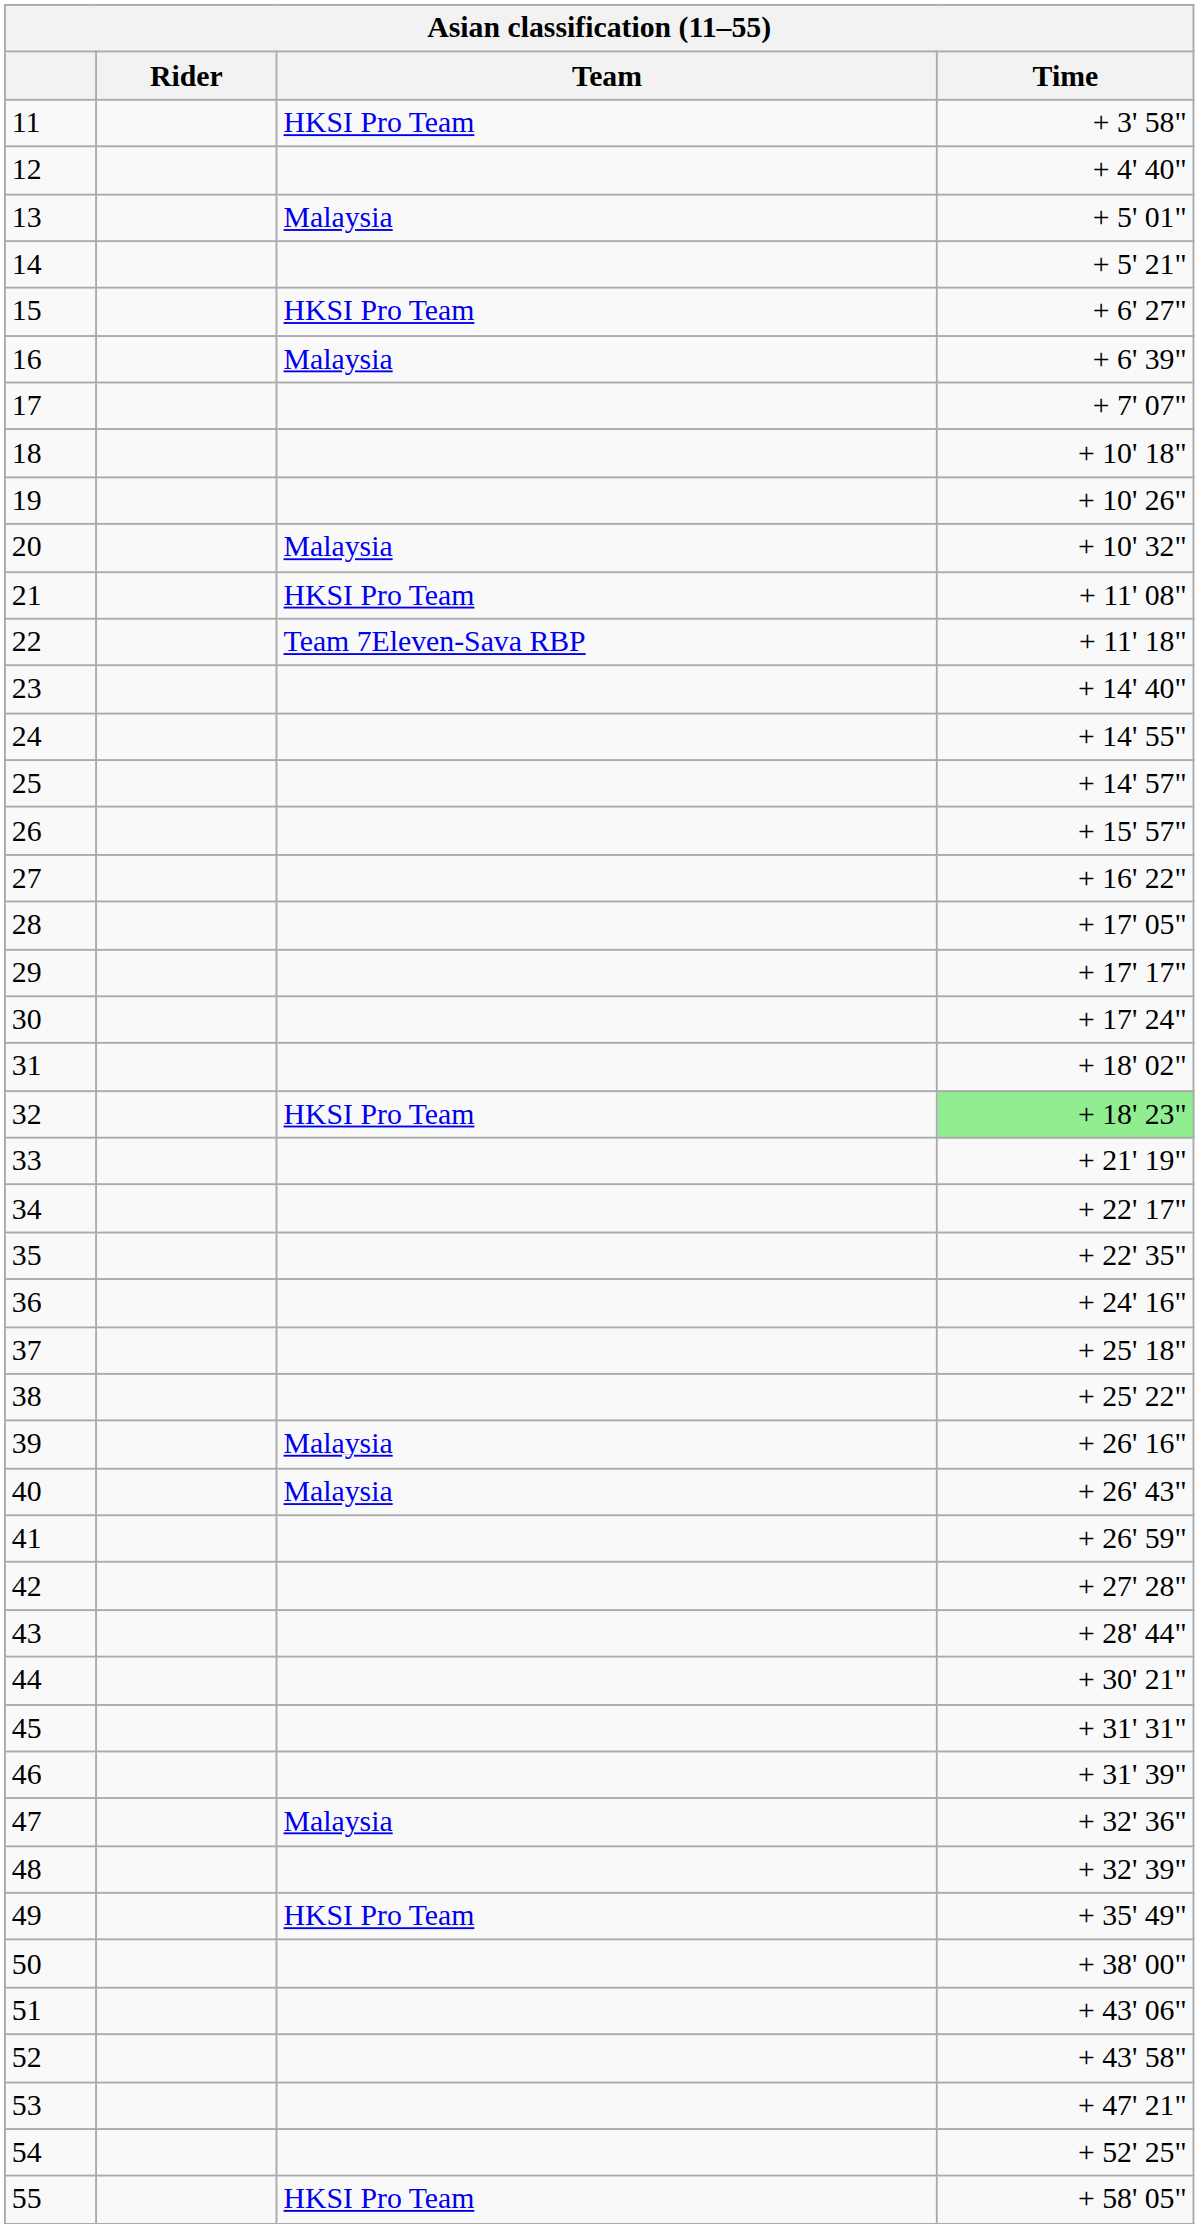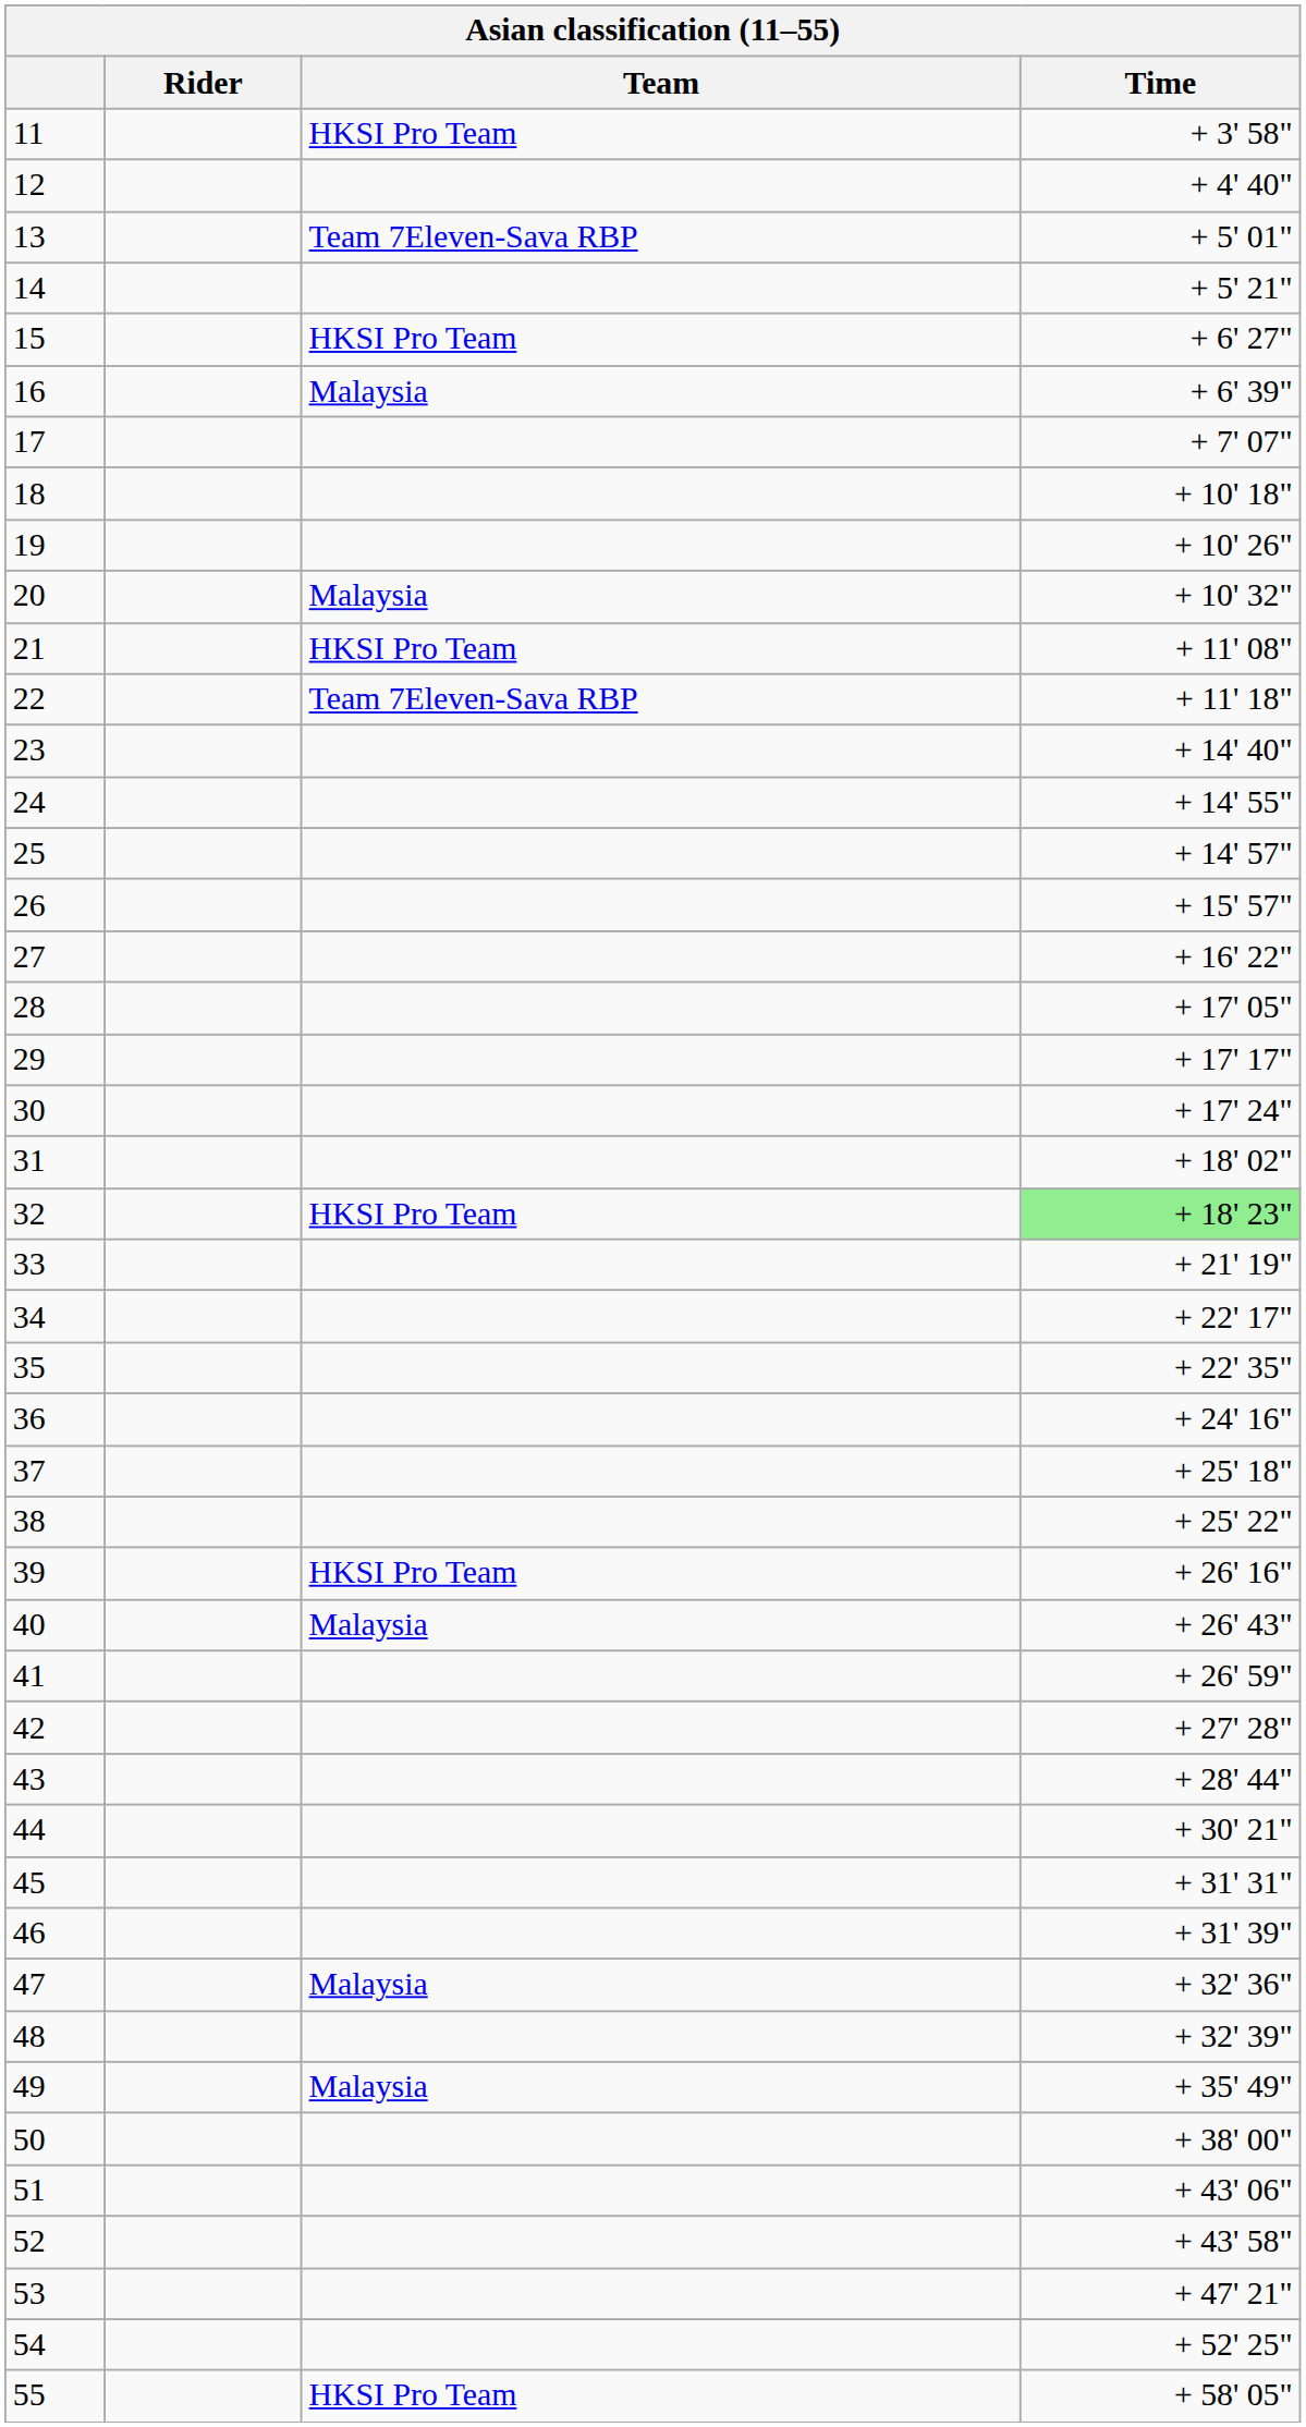13 | Team: Malaysia -> Team 7Eleven-Sava RBP
39 | Team: Malaysia -> HKSI Pro Team
49 | Team: HKSI Pro Team -> Malaysia
